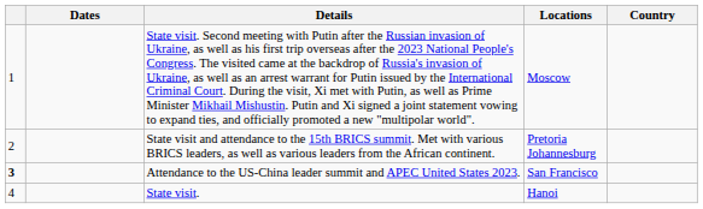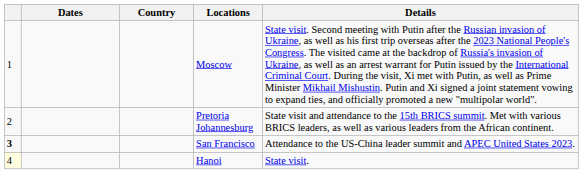columns swapped: Country <-> Details
Hanoi | column 1: no background -> lightyellow background
